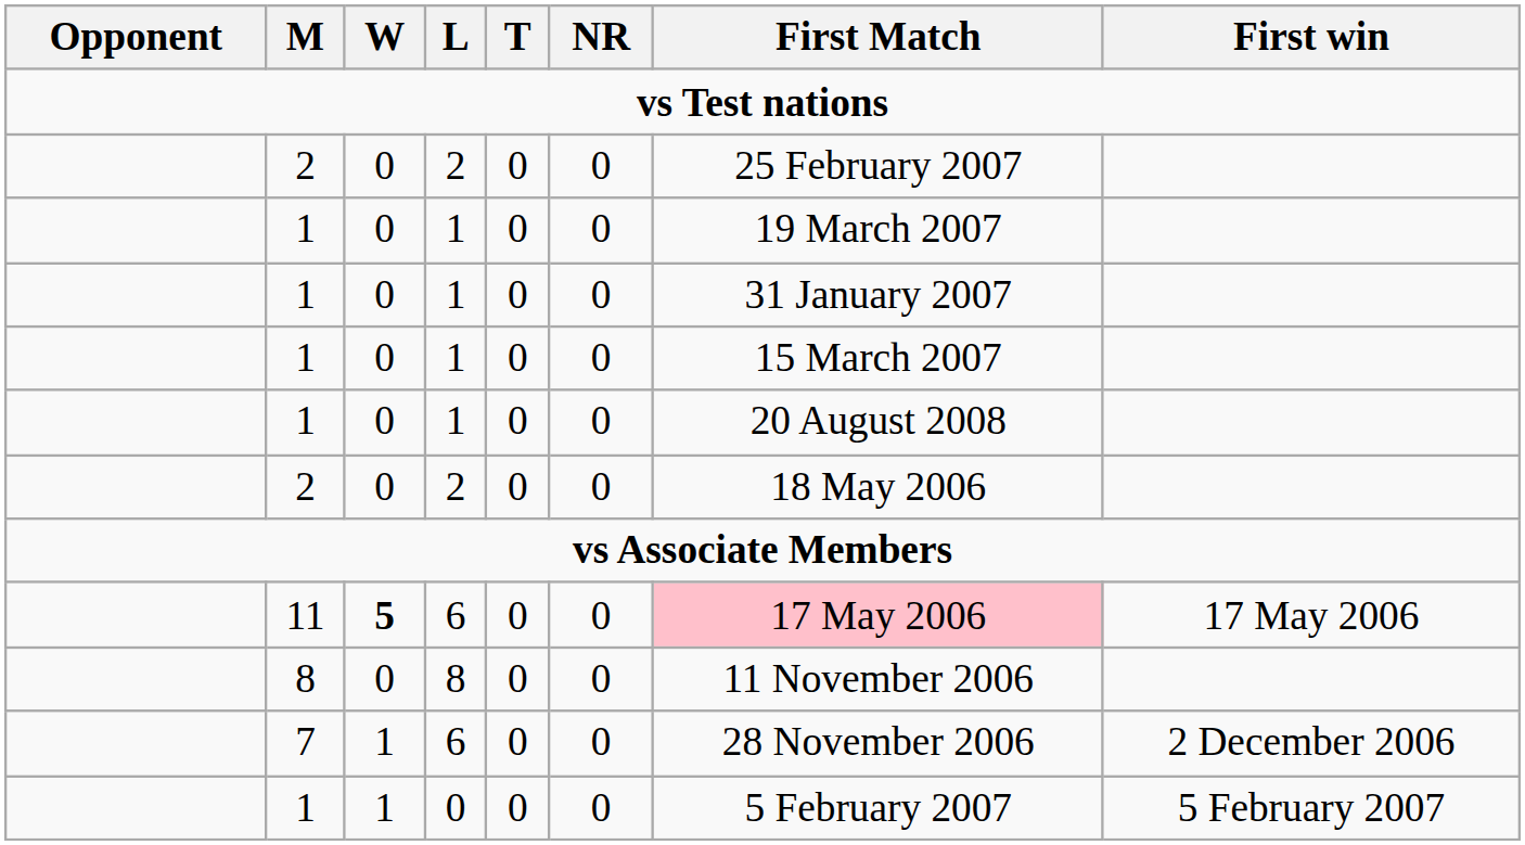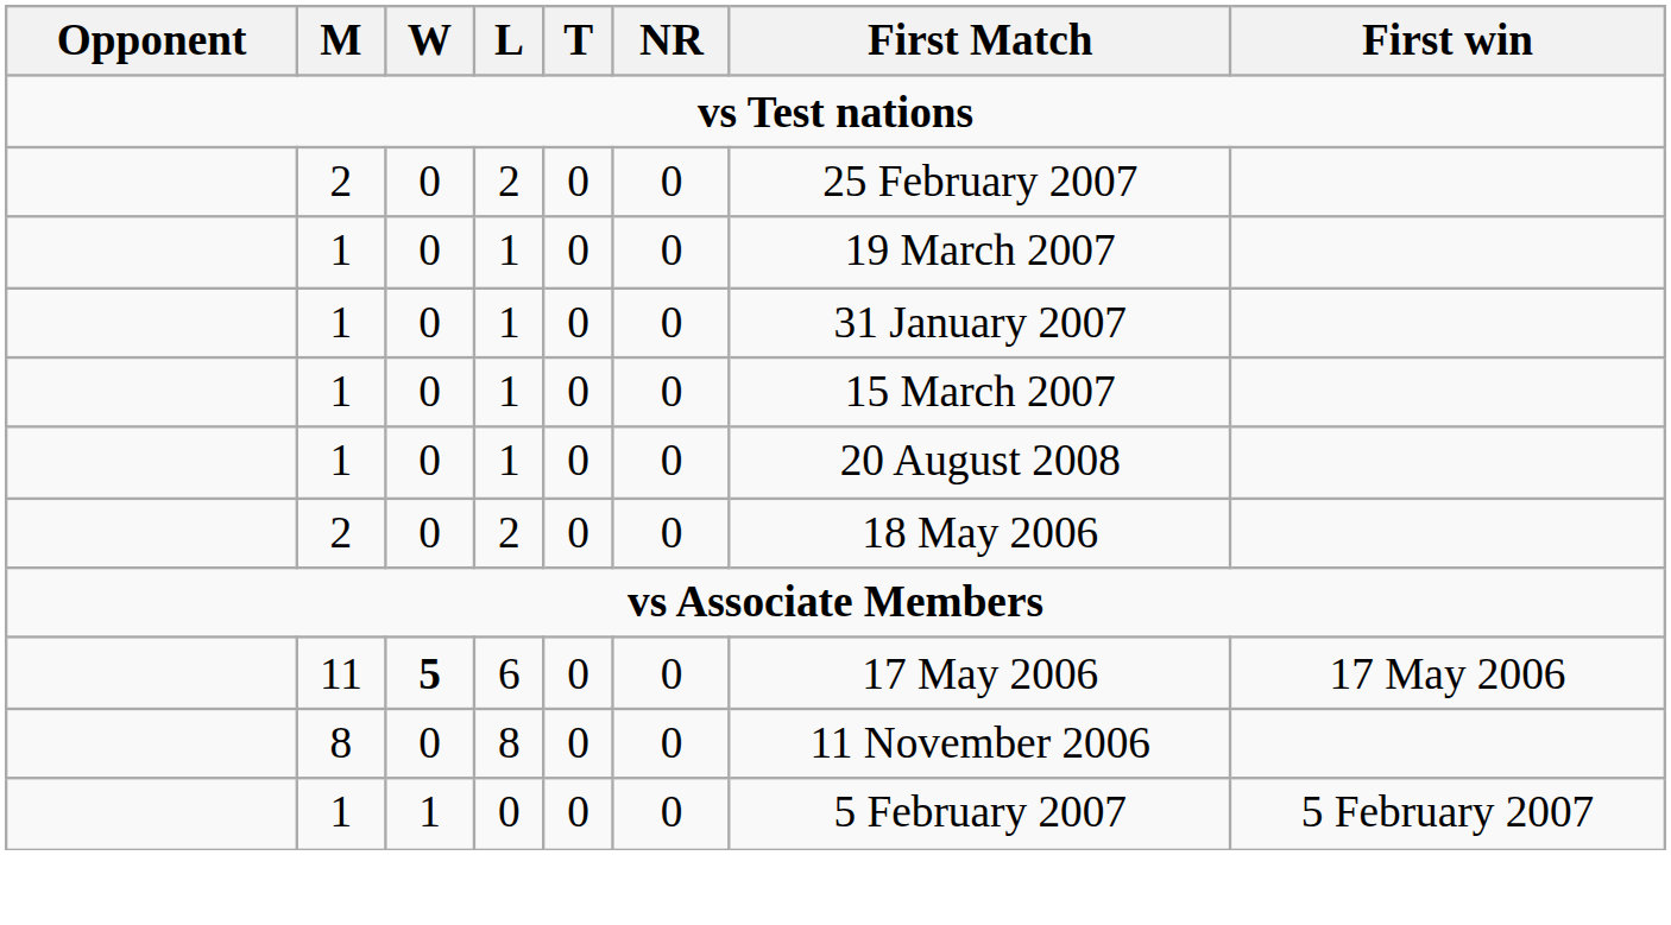11 | First Match: pink background -> no background
- row: 7 | 1 | 6 | 0 | 0 | 28 November 2006 | 2 December 2006
